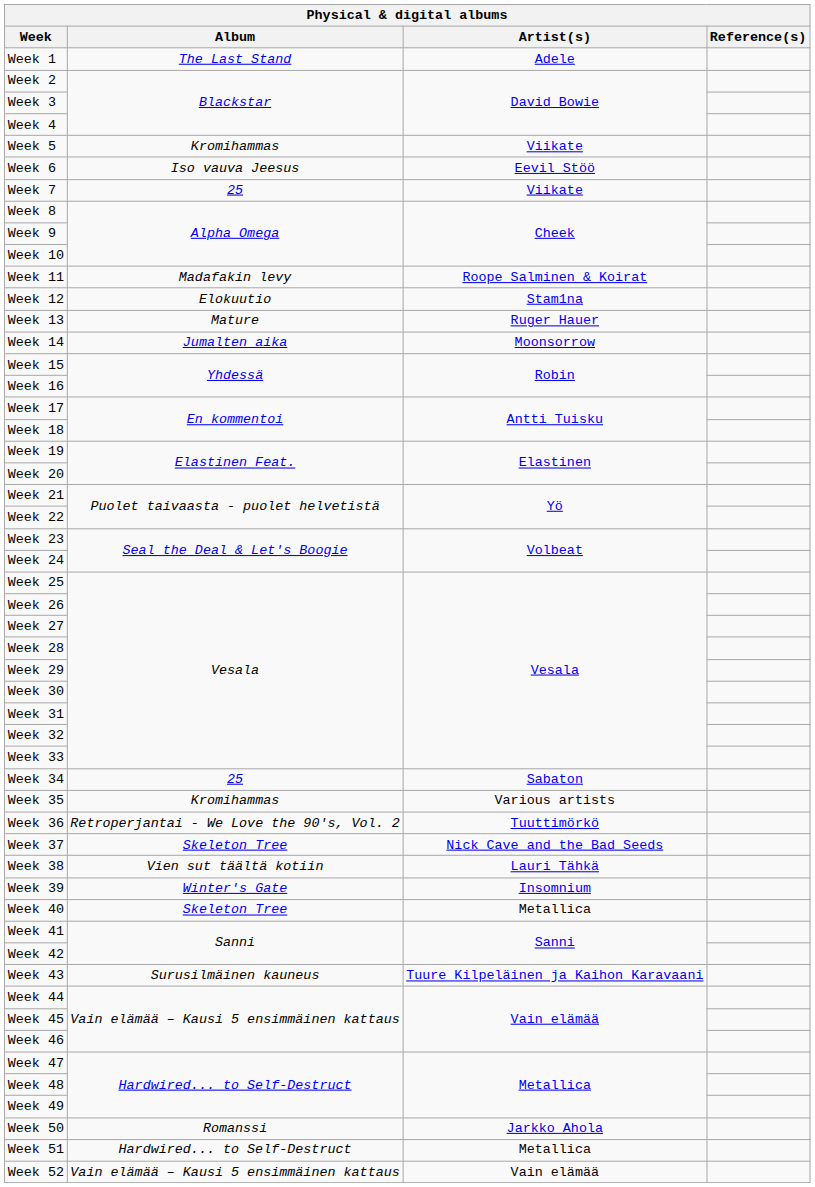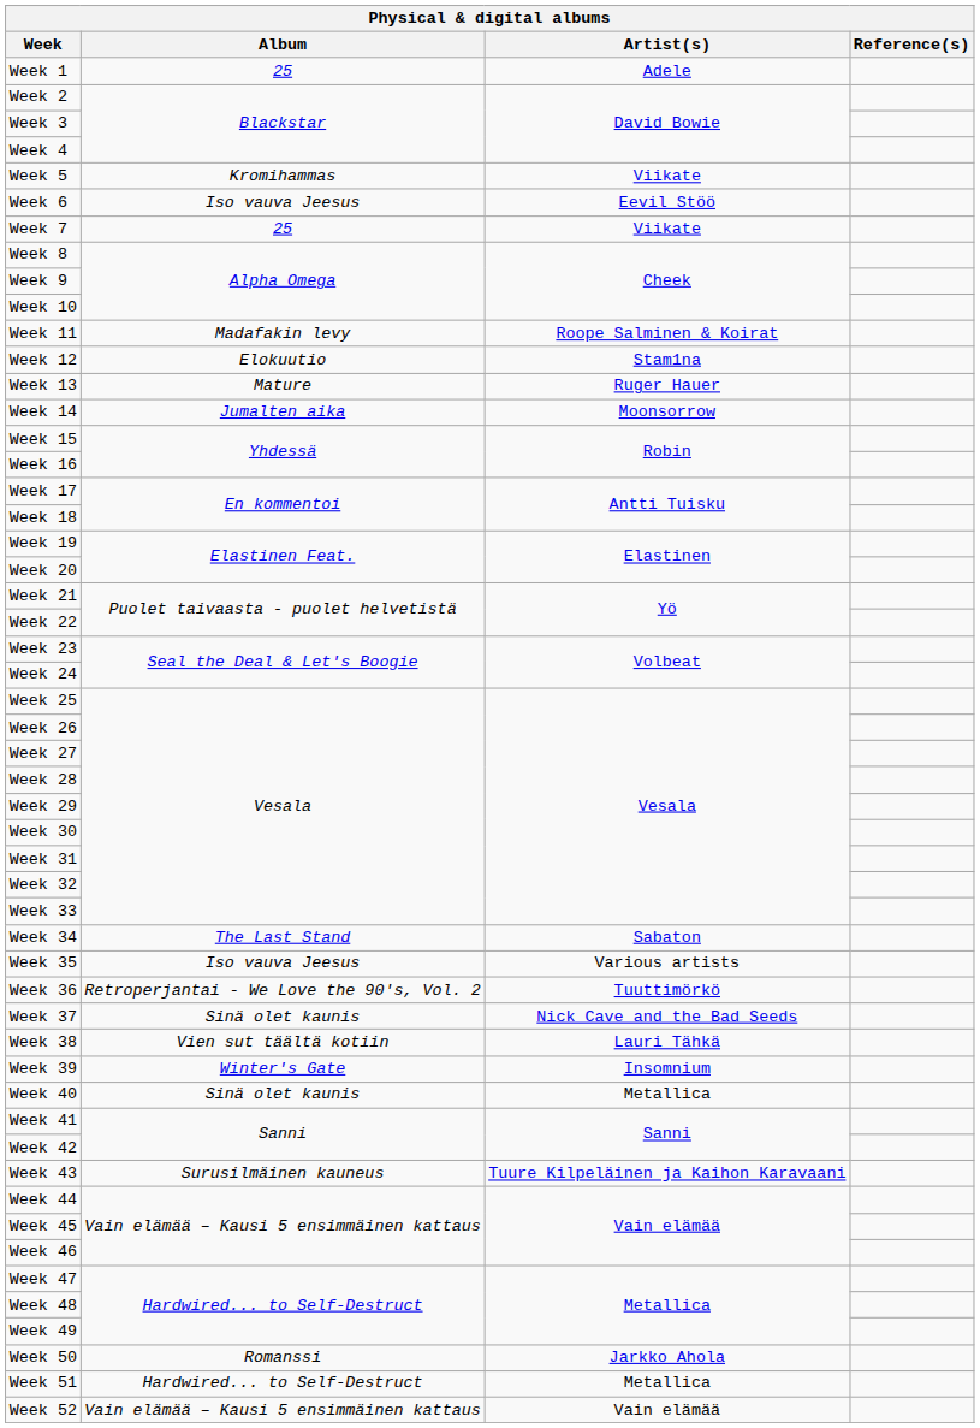Week 1 | Album: The Last Stand -> 25
Week 34 | Album: 25 -> The Last Stand
Week 35 | Album: Kromihammas -> Iso vauva Jeesus
Week 37 | Album: Skeleton Tree -> Sinä olet kaunis
Week 40 | Album: Skeleton Tree -> Sinä olet kaunis
